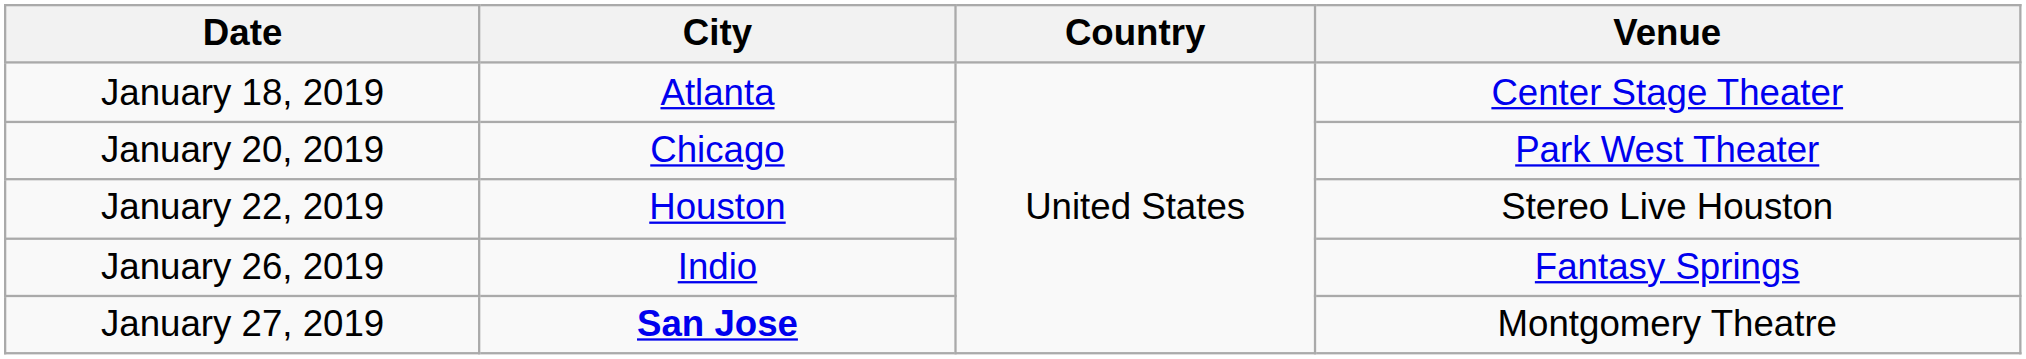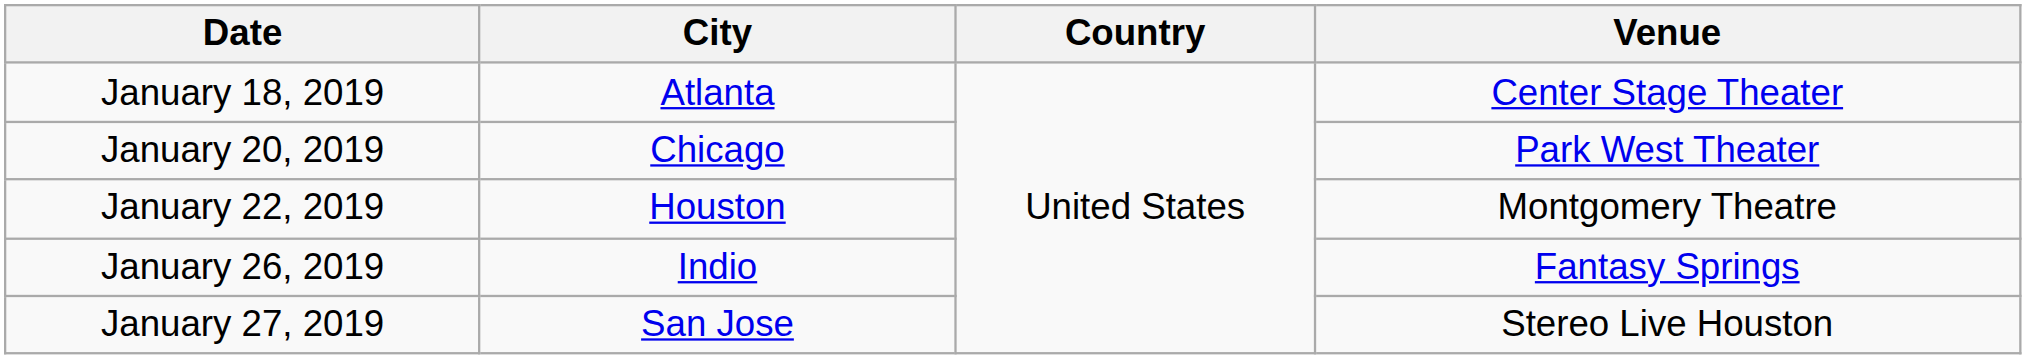January 22, 2019 | Venue: Stereo Live Houston -> Montgomery Theatre
January 27, 2019 | City: bold -> normal
January 27, 2019 | Venue: Montgomery Theatre -> Stereo Live Houston
